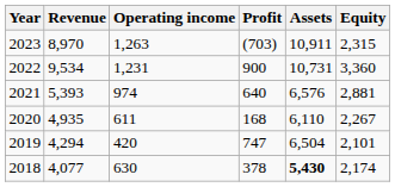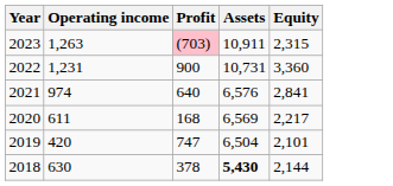- column: Revenue | 8,970 | 9,534 | 5,393 | 4,935 | 4,294 | 4,077
2023 | Profit: no background -> pink background
2021 | Equity: 2,881 -> 2,841
2020 | Assets: 6,110 -> 6,569
2020 | Equity: 2,267 -> 2,217
2018 | Equity: 2,174 -> 2,144
